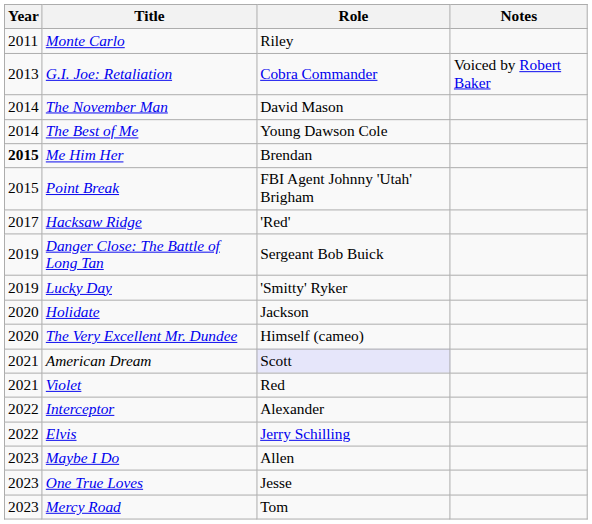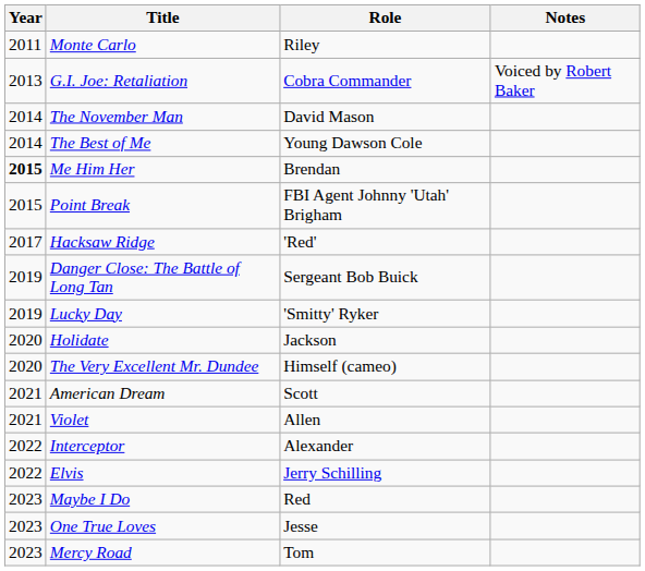American Dream | Role: lavender background -> no background
Violet | Role: Red -> Allen
Maybe I Do | Role: Allen -> Red
